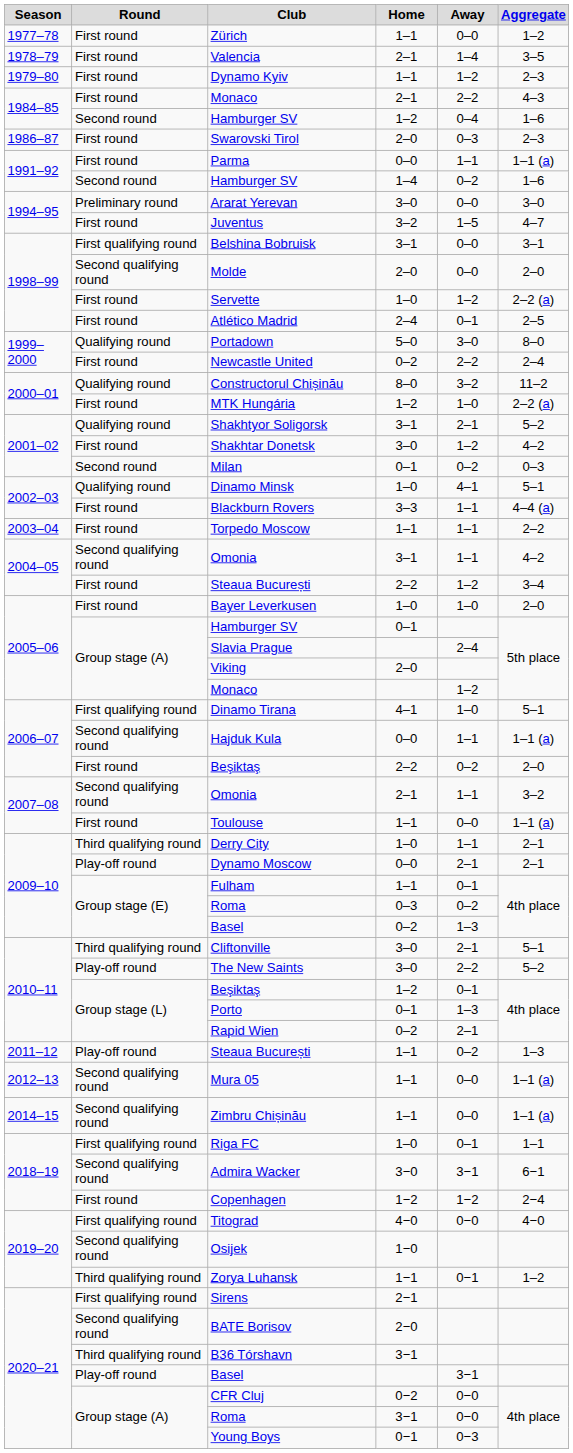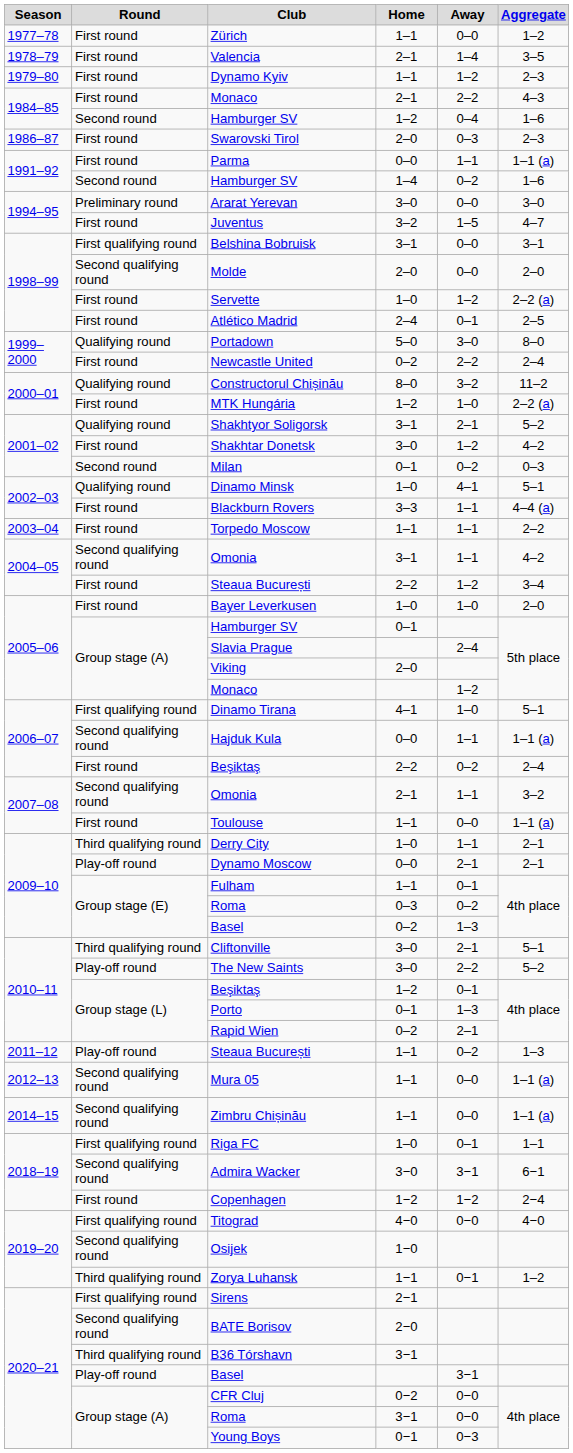Beşiktaş / 2–2 | Aggregate: 2–0 -> 2–4
